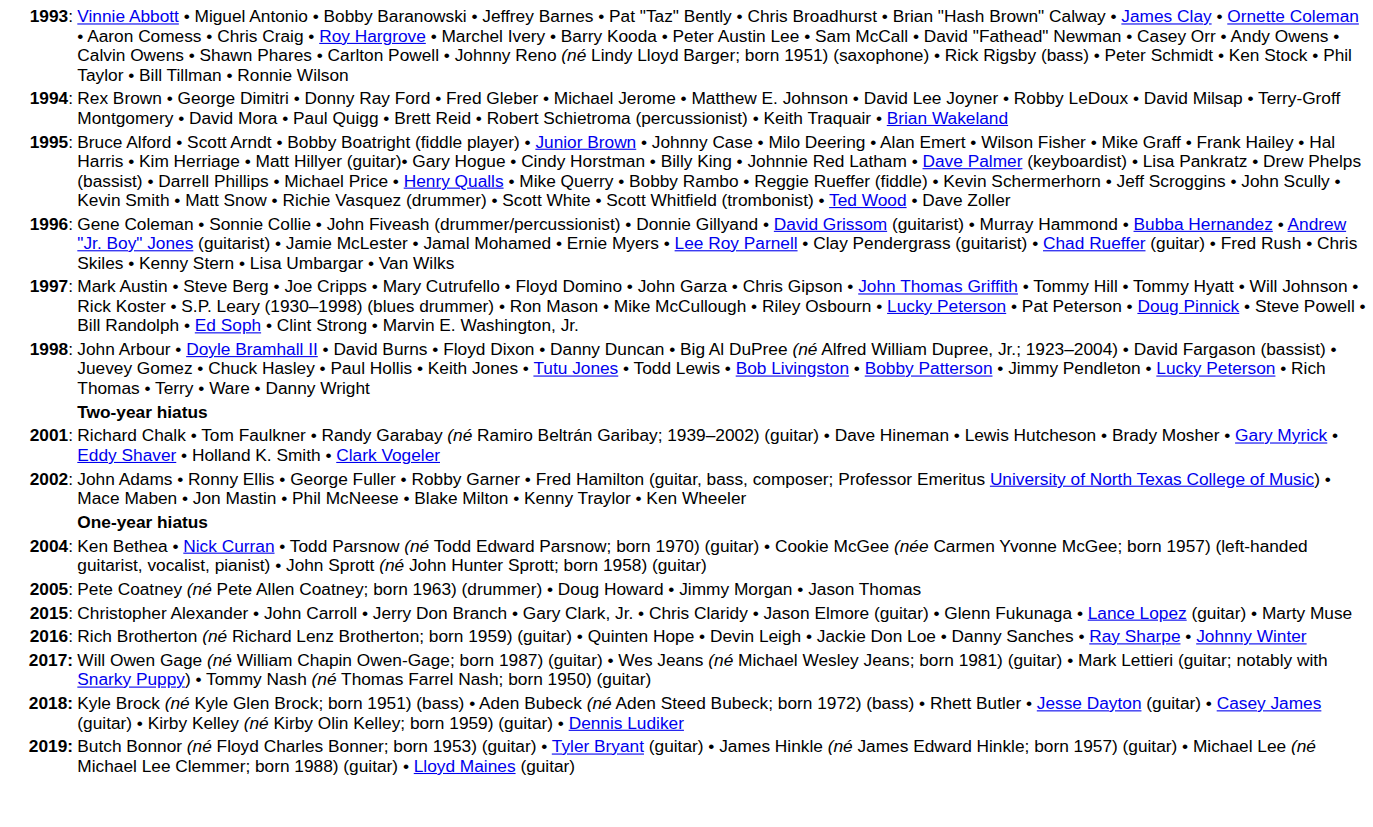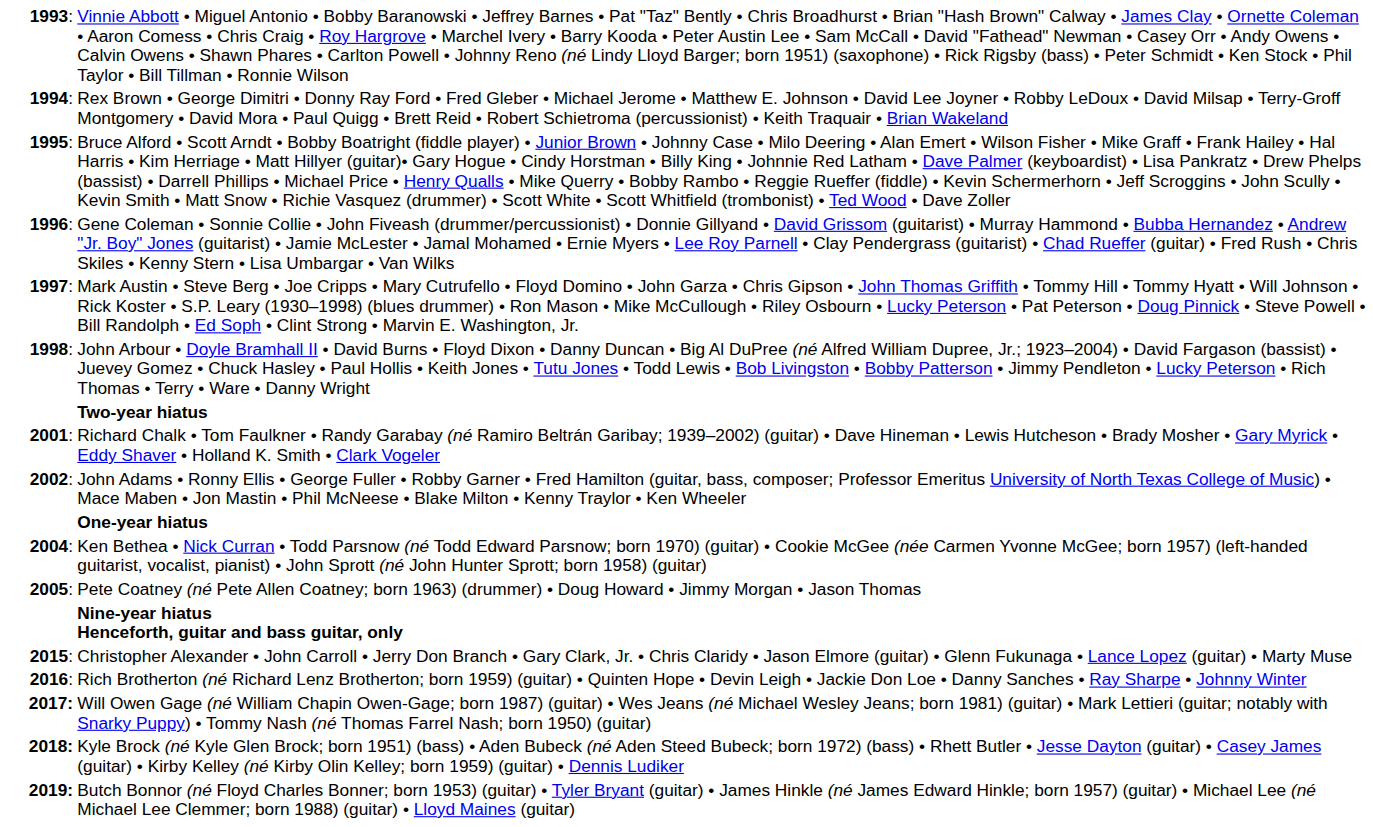+ row: Nine-year hiatus Henceforth, guitar and bass guitar, only
